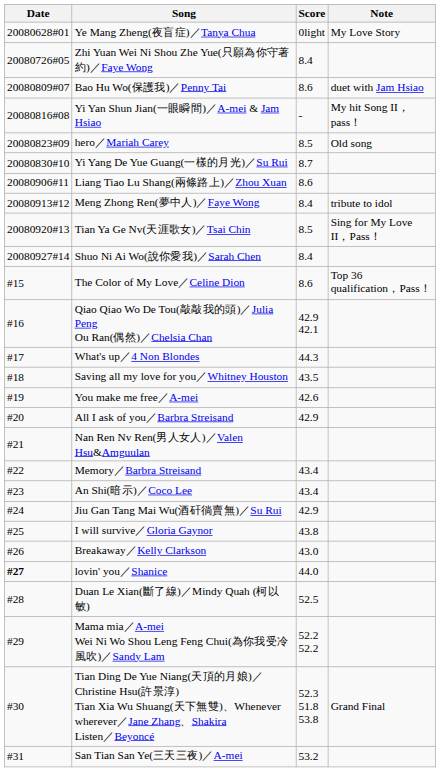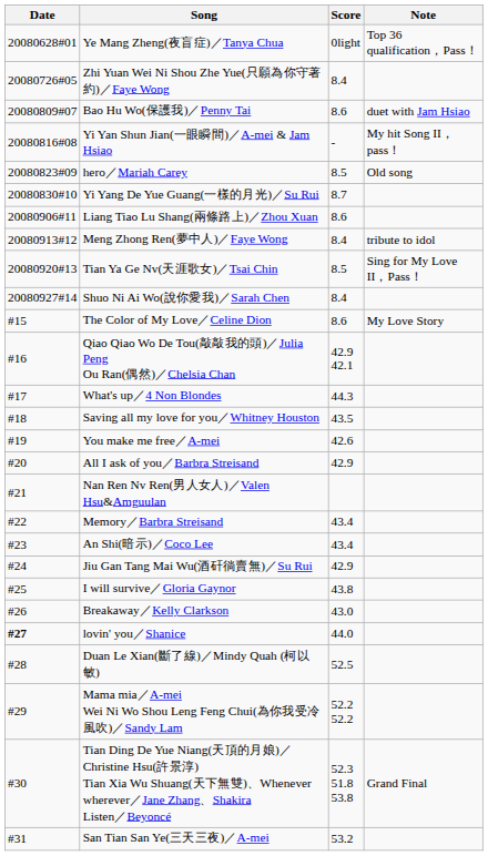Ye Mang Zheng(夜盲症)／Tanya Chua | Note: My Love Story -> Top 36 qualification，Pass！
The Color of My Love／Celine Dion | Note: Top 36 qualification，Pass！ -> My Love Story
